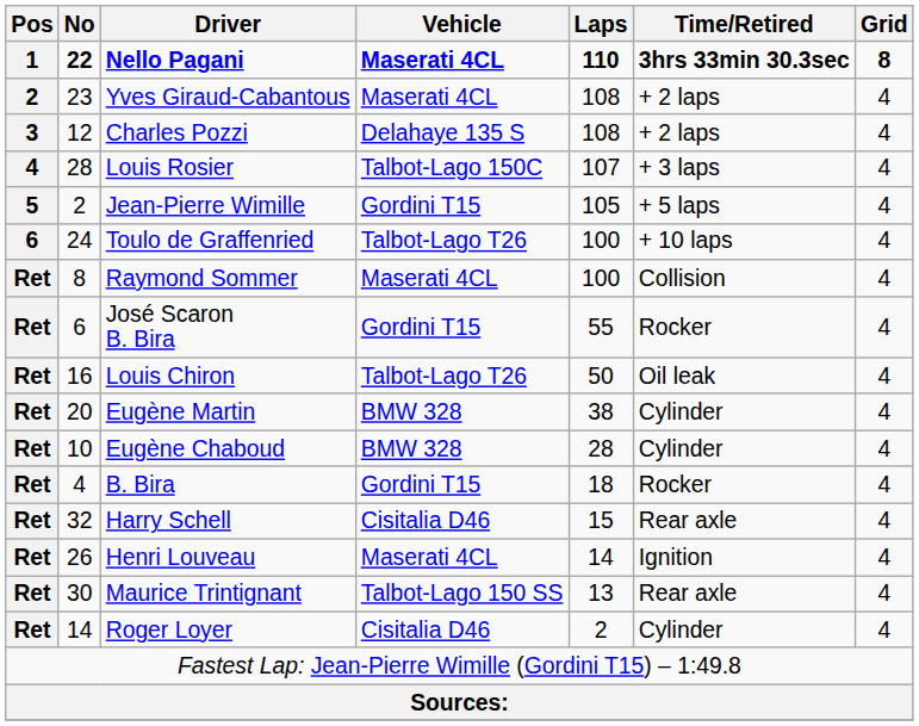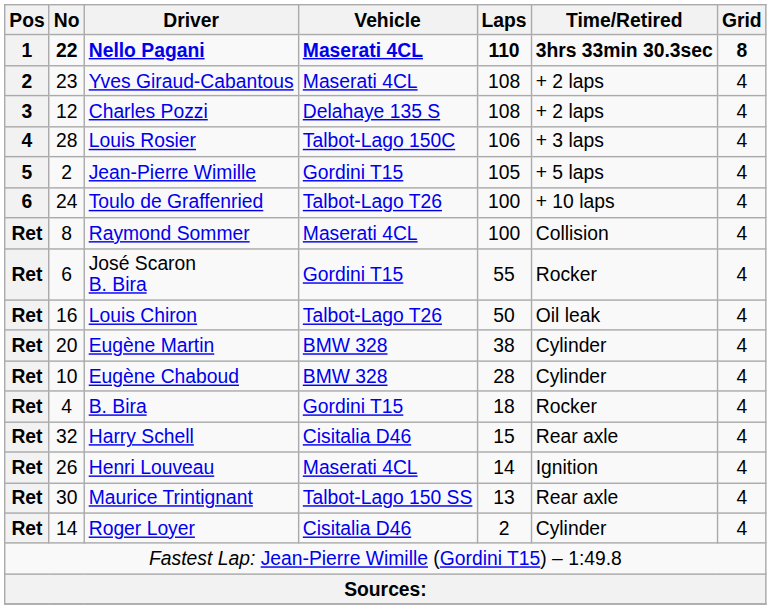Louis Rosier | Laps: 107 -> 106
